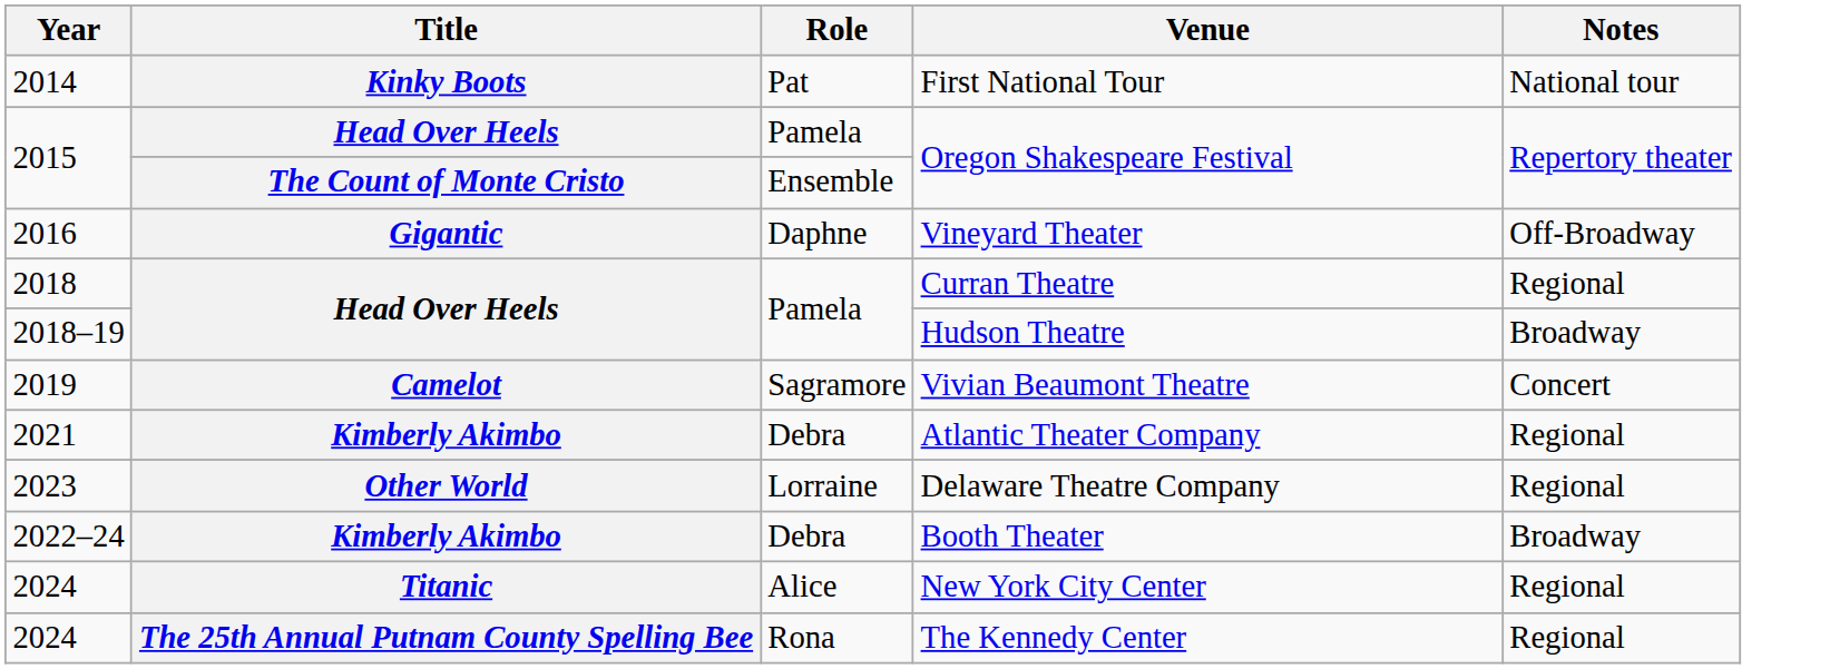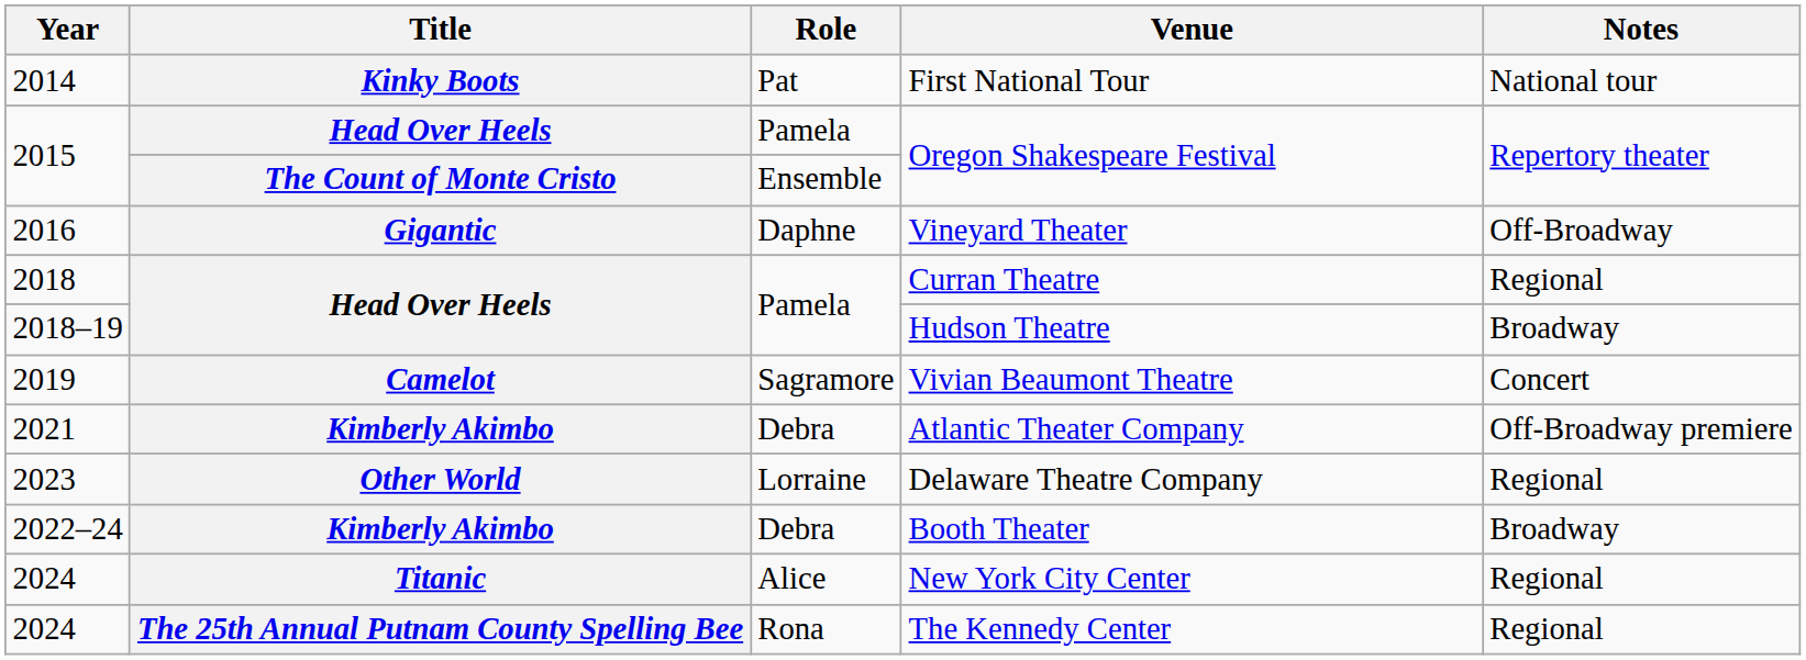Atlantic Theater Company | Notes: Regional -> Off-Broadway premiere
